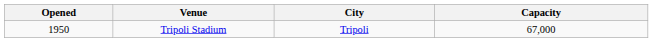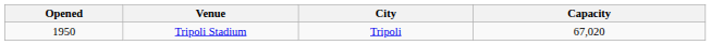Tripoli Stadium | Capacity: 67,000 -> 67,020
